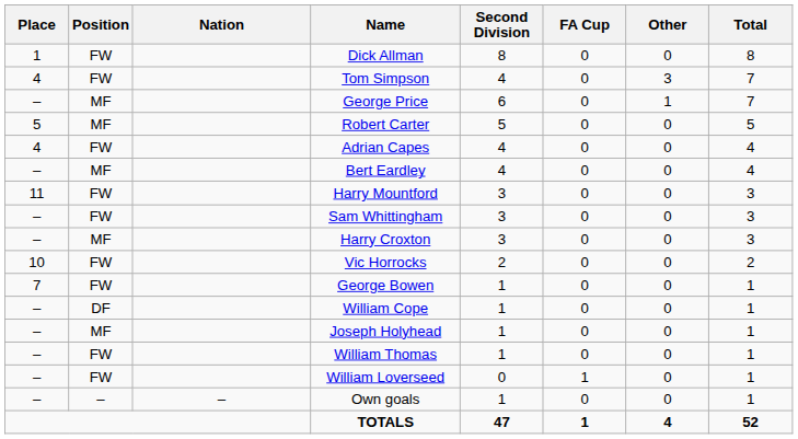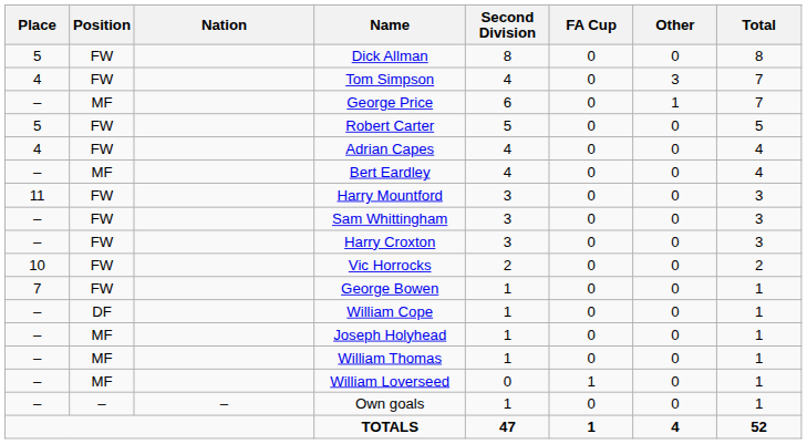Dick Allman | Place: 1 -> 5
Robert Carter | Position: MF -> FW
Harry Croxton | Position: MF -> FW
William Thomas | Position: FW -> MF
William Loverseed | Position: FW -> MF
